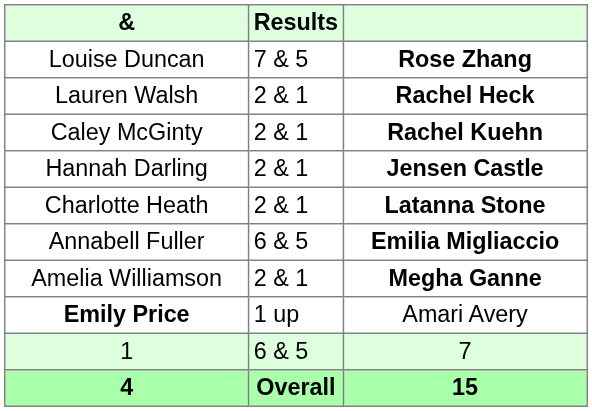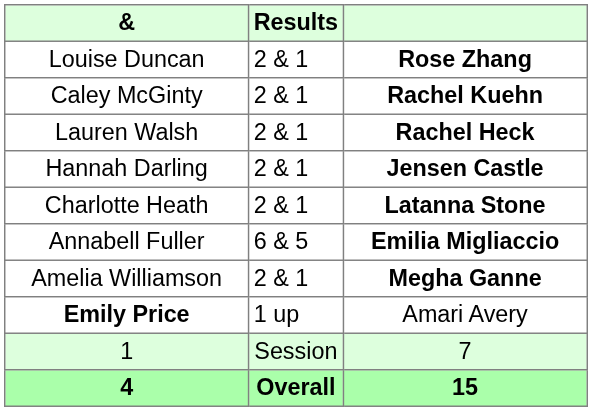Louise Duncan | Results: 7 & 5 -> 2 & 1
rows swapped: Caley McGinty <-> Lauren Walsh
1 | Results: 6 & 5 -> Session
